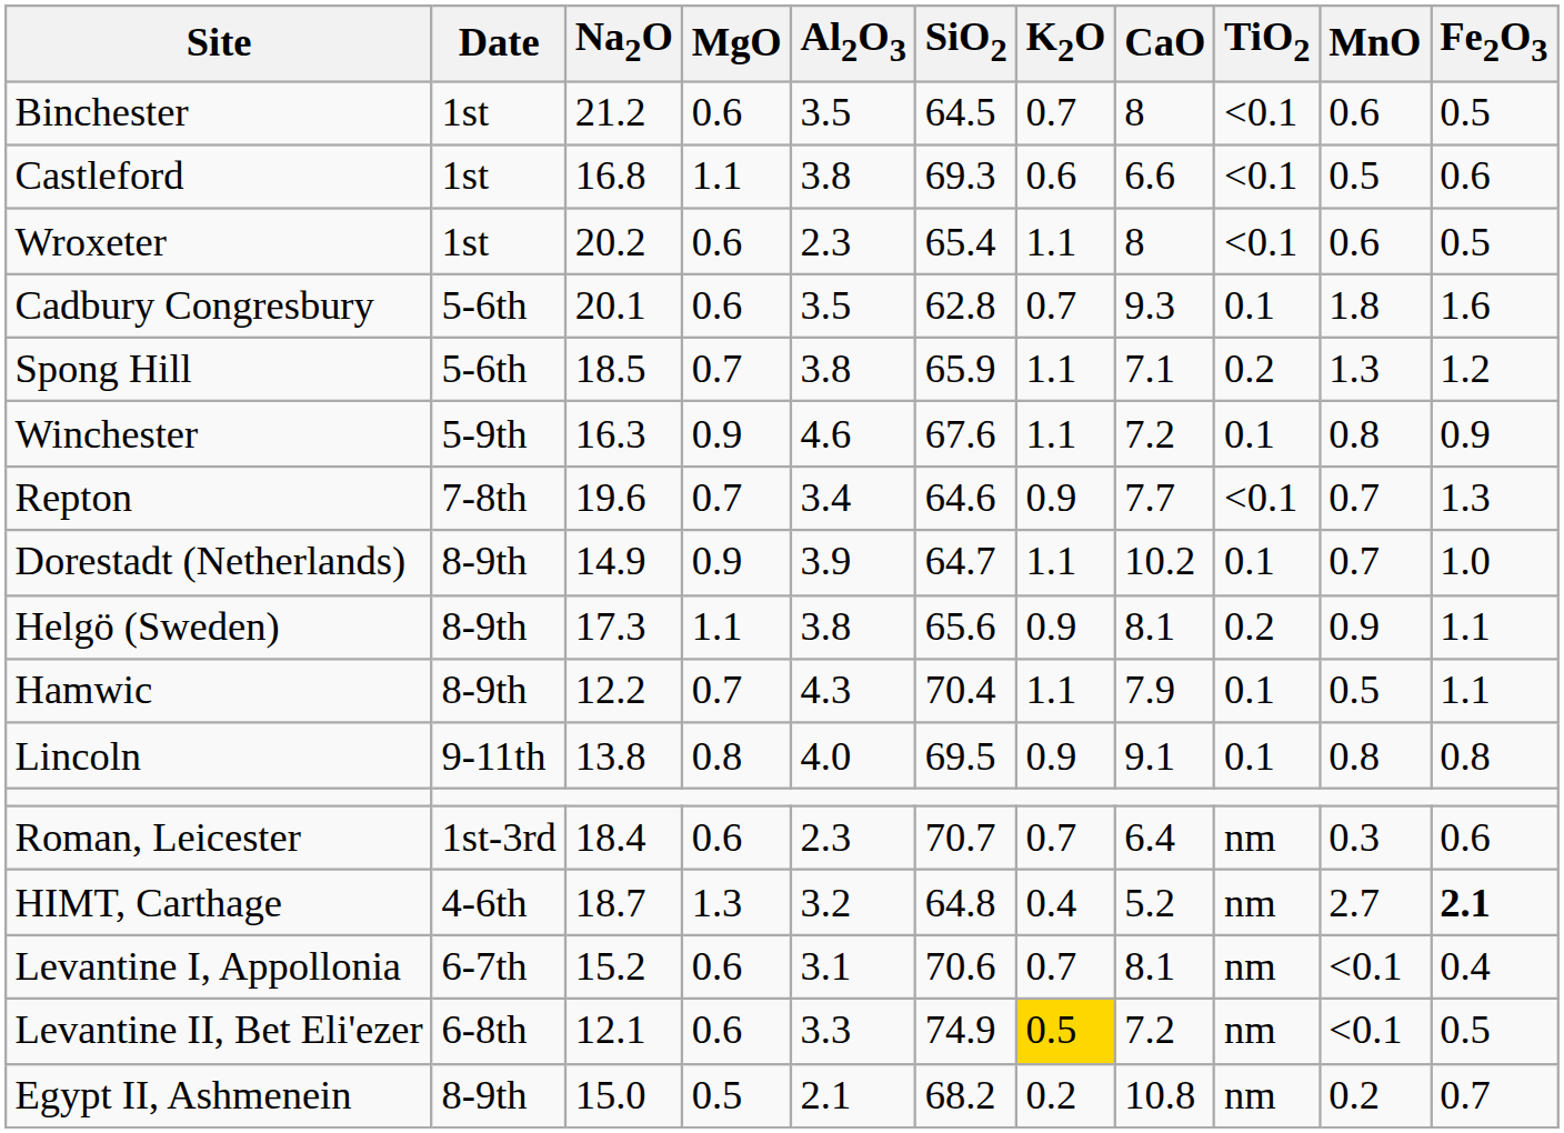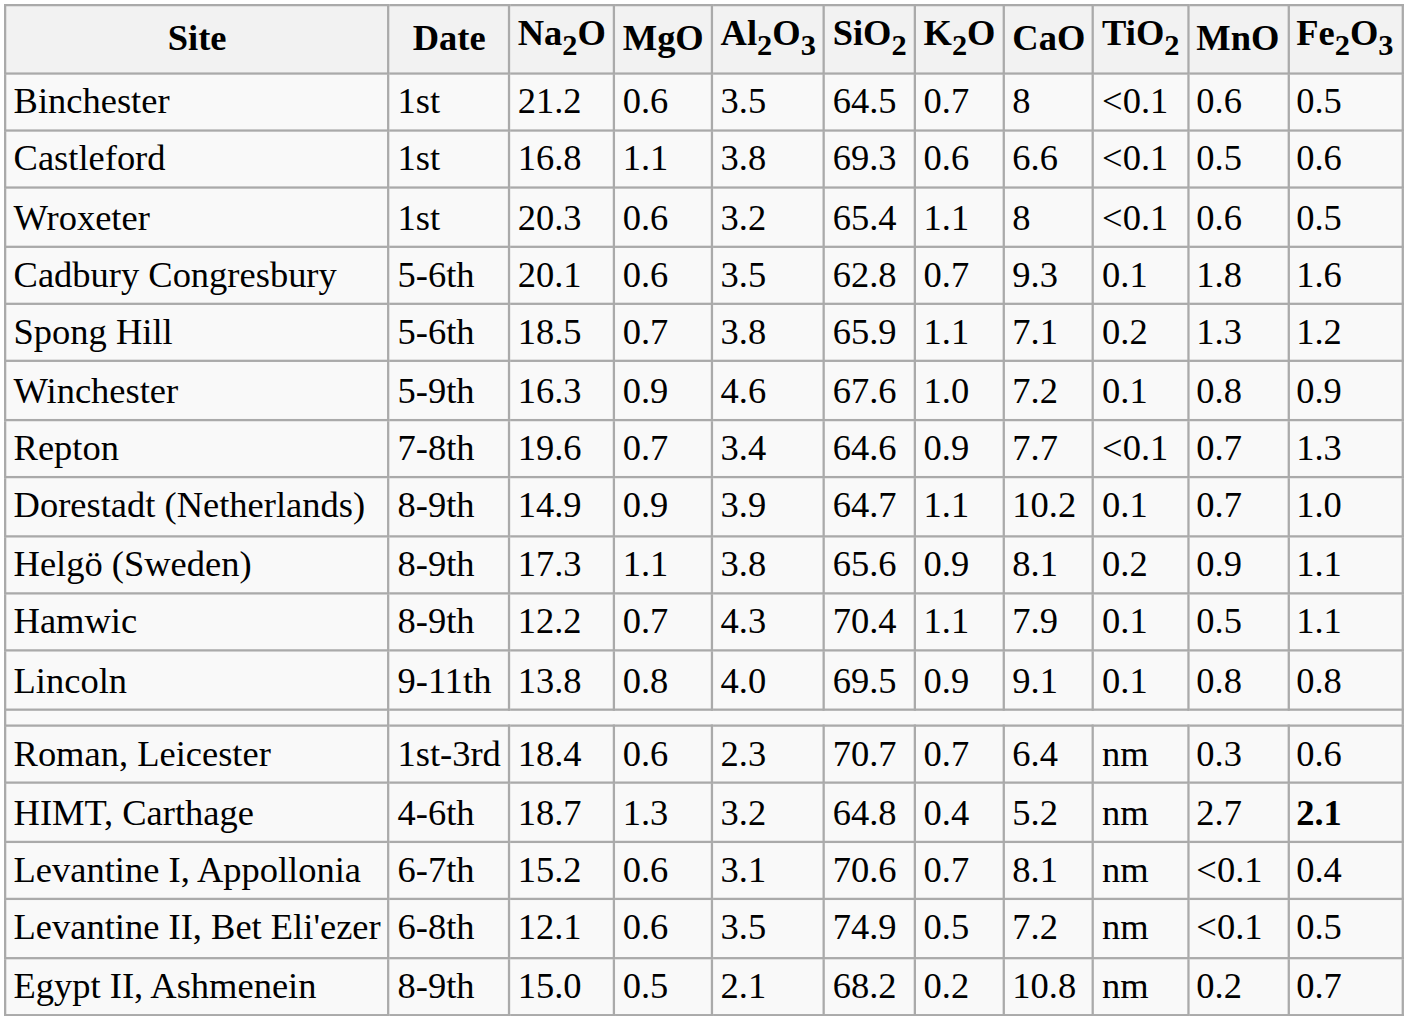Wroxeter | Na2O: 20.2 -> 20.3
Wroxeter | Al2O3: 2.3 -> 3.2
Winchester | K2O: 1.1 -> 1.0
Levantine II, Bet Eli'ezer | Al2O3: 3.3 -> 3.5
Levantine II, Bet Eli'ezer | K2O: gold background -> no background
